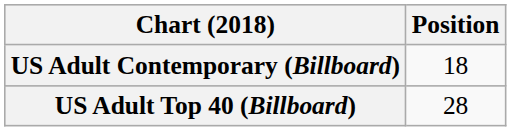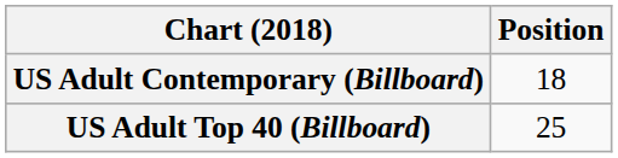US Adult Top 40 (Billboard) | Position: 28 -> 25
